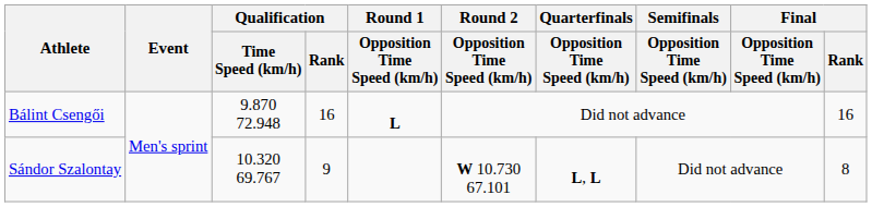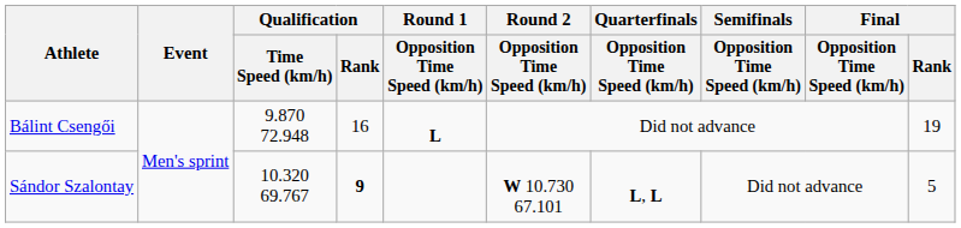Bálint Csengői | Final / Rank: 16 -> 19
Sándor Szalontay | Qualification / Rank: normal -> bold
Sándor Szalontay | Final / Rank: 8 -> 5
